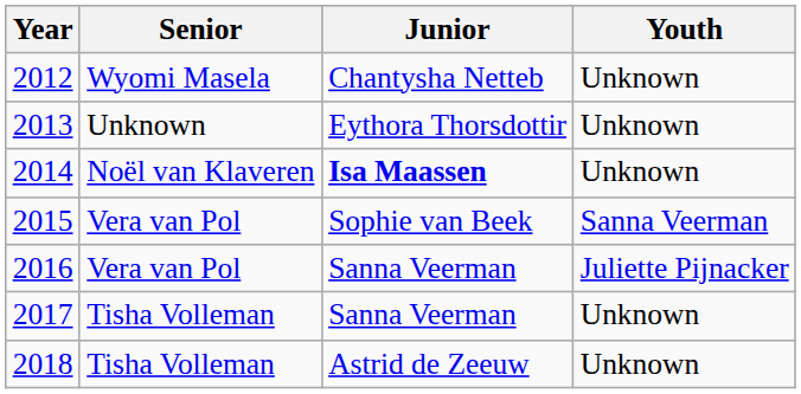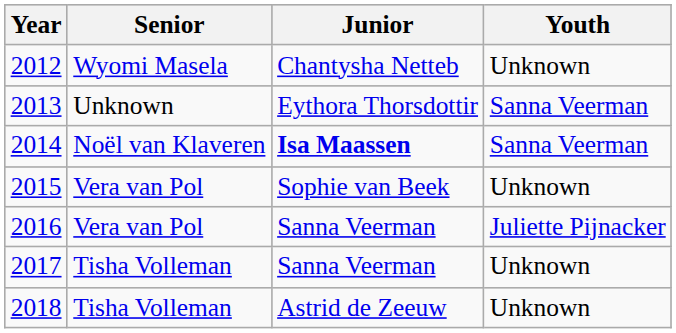2013 | Youth: Unknown -> Sanna Veerman
2014 | Youth: Unknown -> Sanna Veerman
2015 | Youth: Sanna Veerman -> Unknown
